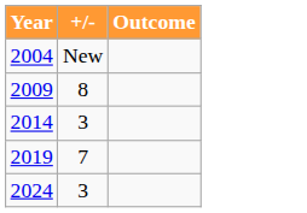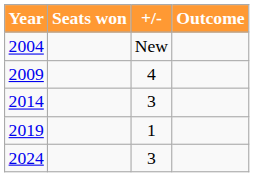+ column: Seats won
2009 | +/-: 8 -> 4
2019 | +/-: 7 -> 1
